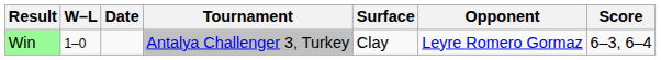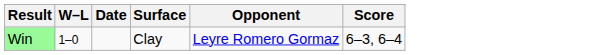- column: Tournament | Antalya Challenger 3, Turkey
